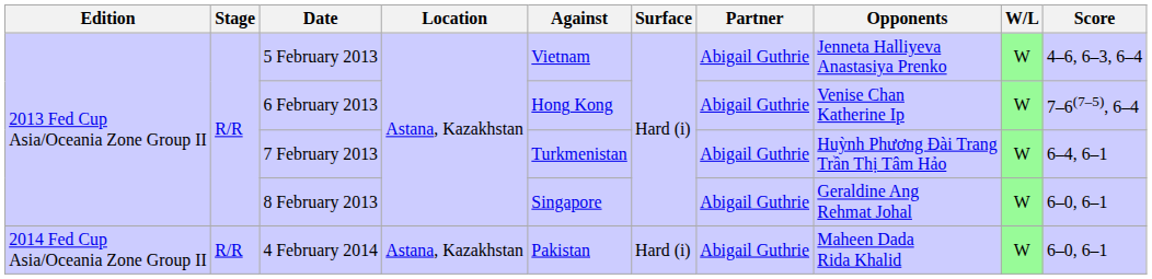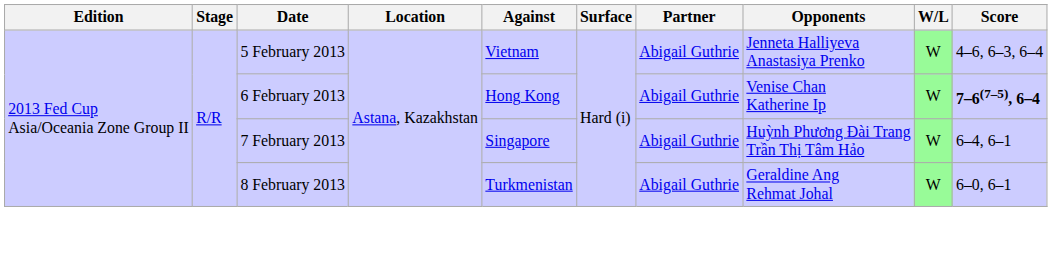6 February 2013 | Score: normal -> bold
7 February 2013 | Against: Turkmenistan -> Singapore
8 February 2013 | Against: Singapore -> Turkmenistan
- row: 2014 Fed Cup Asia/Oceania Zone Group II | R/R | 4 February 2014 | Astana, Kazakhstan | Pakistan | Hard (i) | Abigail Guthrie | Maheen Dada Rida Khalid | W | 6–0, 6–1
